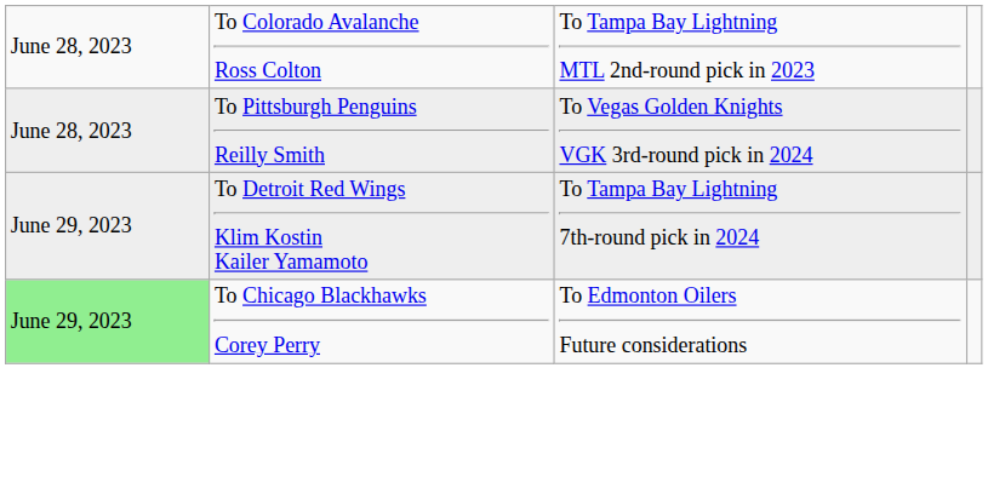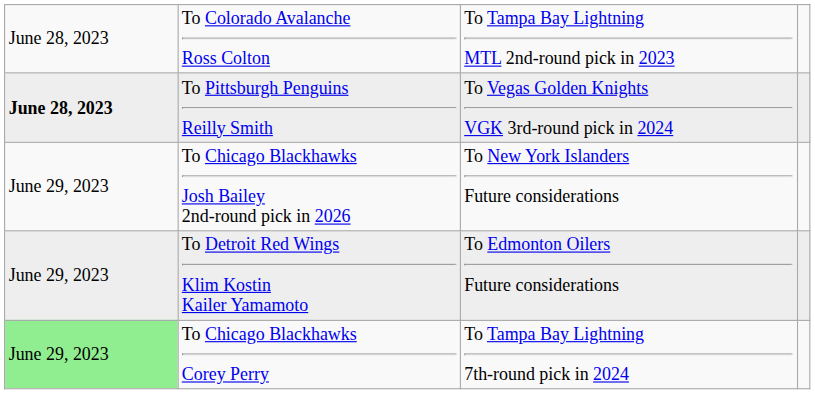To Pittsburgh Penguins Reilly Smith | column 1: normal -> bold
+ row: June 29, 2023 | To Chicago Blackhawks Josh Bailey 2nd-round pick in 2026 | To New York Islanders Future considerations
To Detroit Red Wings Klim Kostin Kailer Yamamoto | column 3: To Tampa Bay Lightning 7th-round pick in 2024 -> To Edmonton Oilers Future considerations
To Chicago Blackhawks Corey Perry | column 3: To Edmonton Oilers Future considerations -> To Tampa Bay Lightning 7th-round pick in 2024
